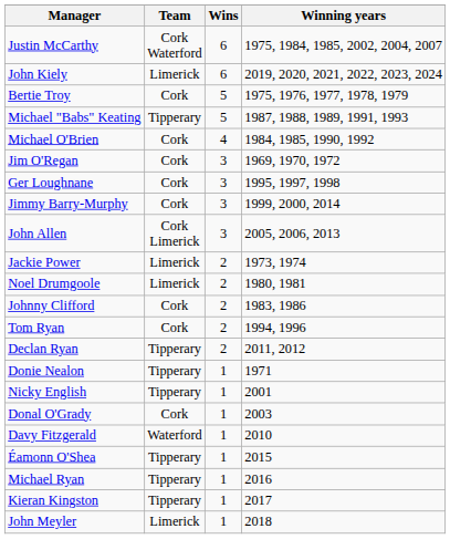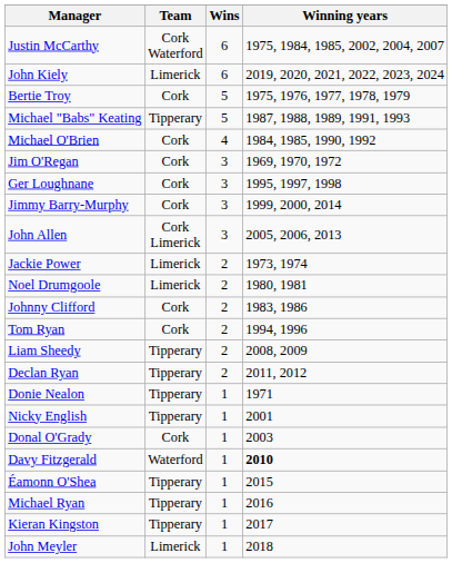+ row: Liam Sheedy | Tipperary | 2 | 2008, 2009
Davy Fitzgerald | Winning years: normal -> bold
